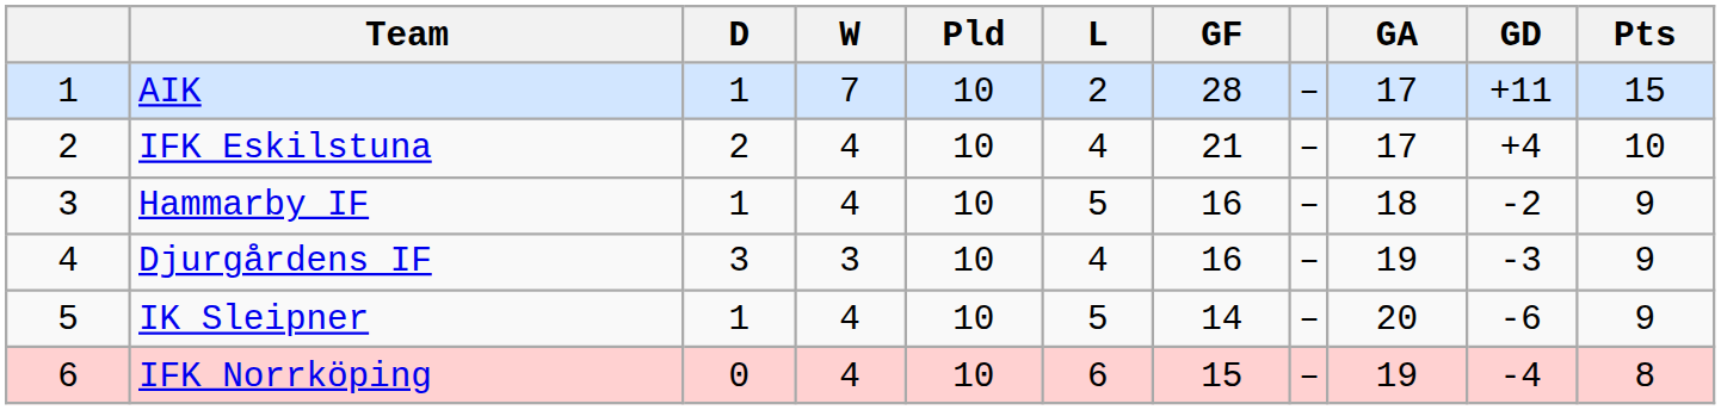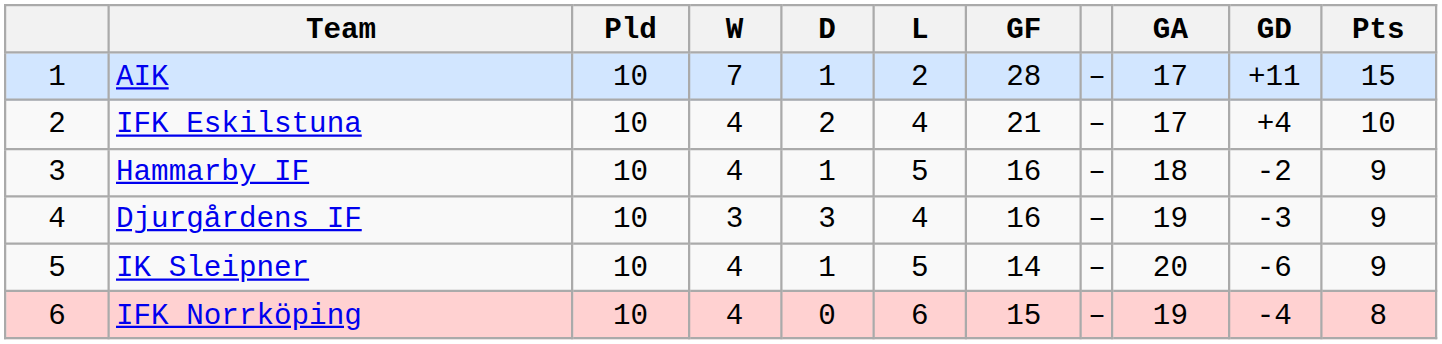columns swapped: Pld <-> D
